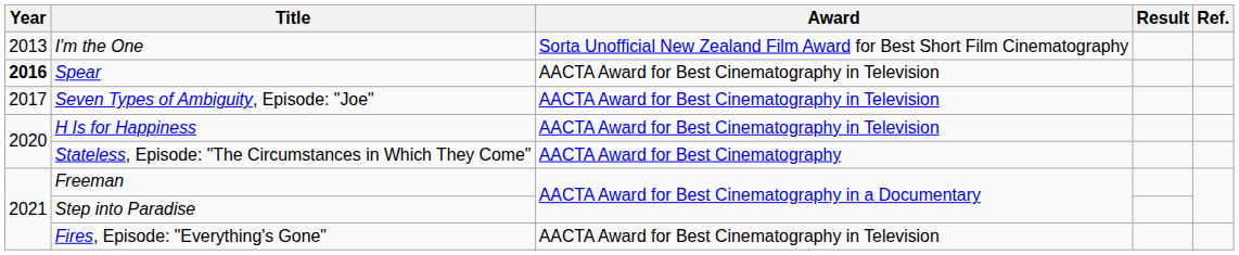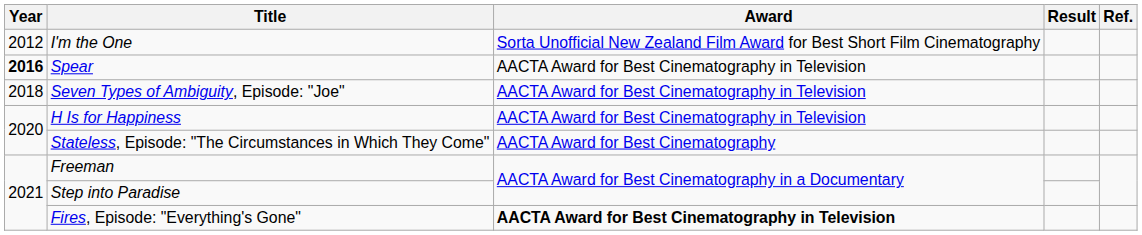I'm the One | Year: 2013 -> 2012
Seven Types of Ambiguity, Episode: "Joe" | Year: 2017 -> 2018
Fires, Episode: "Everything's Gone" | Award: normal -> bold
